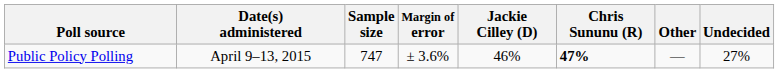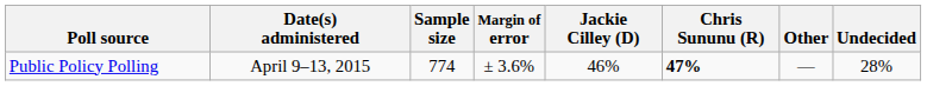Public Policy Polling | Sample size: 747 -> 774
Public Policy Polling | Undecided: 27% -> 28%
